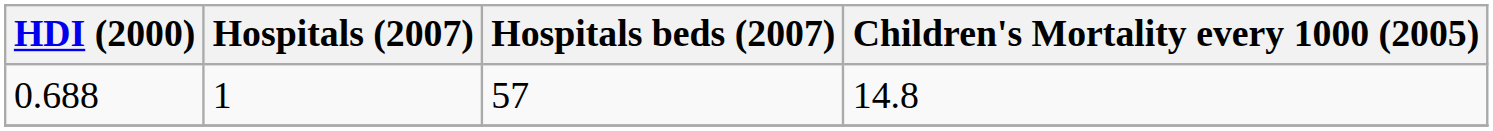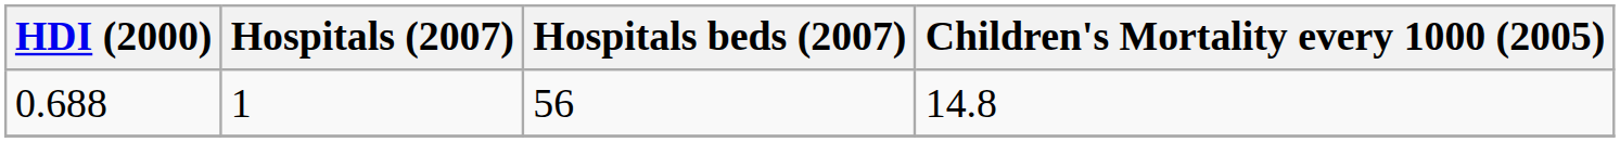0.688 | Hospitals beds (2007): 57 -> 56
